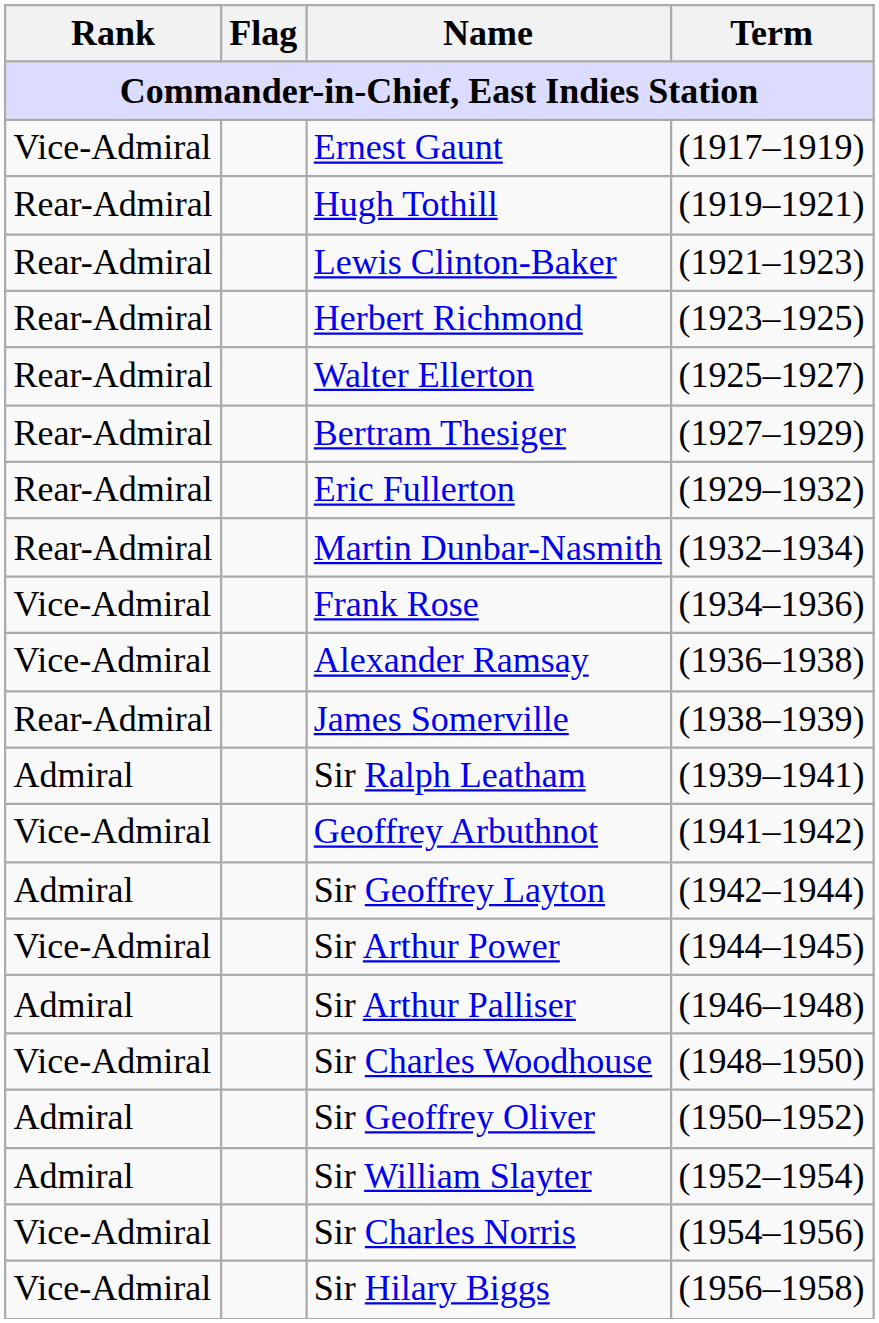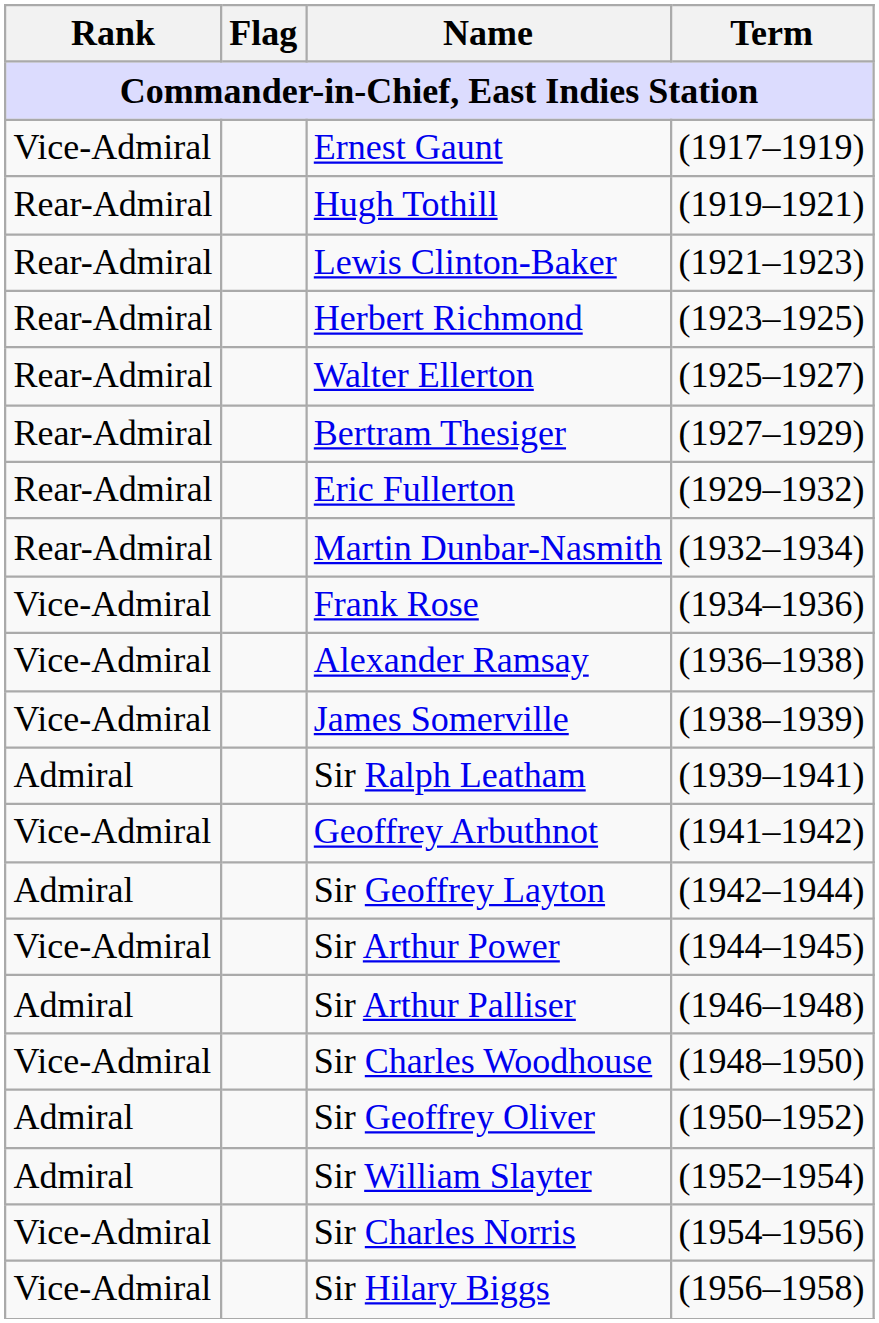James Somerville | Rank: Rear-Admiral -> Vice-Admiral
